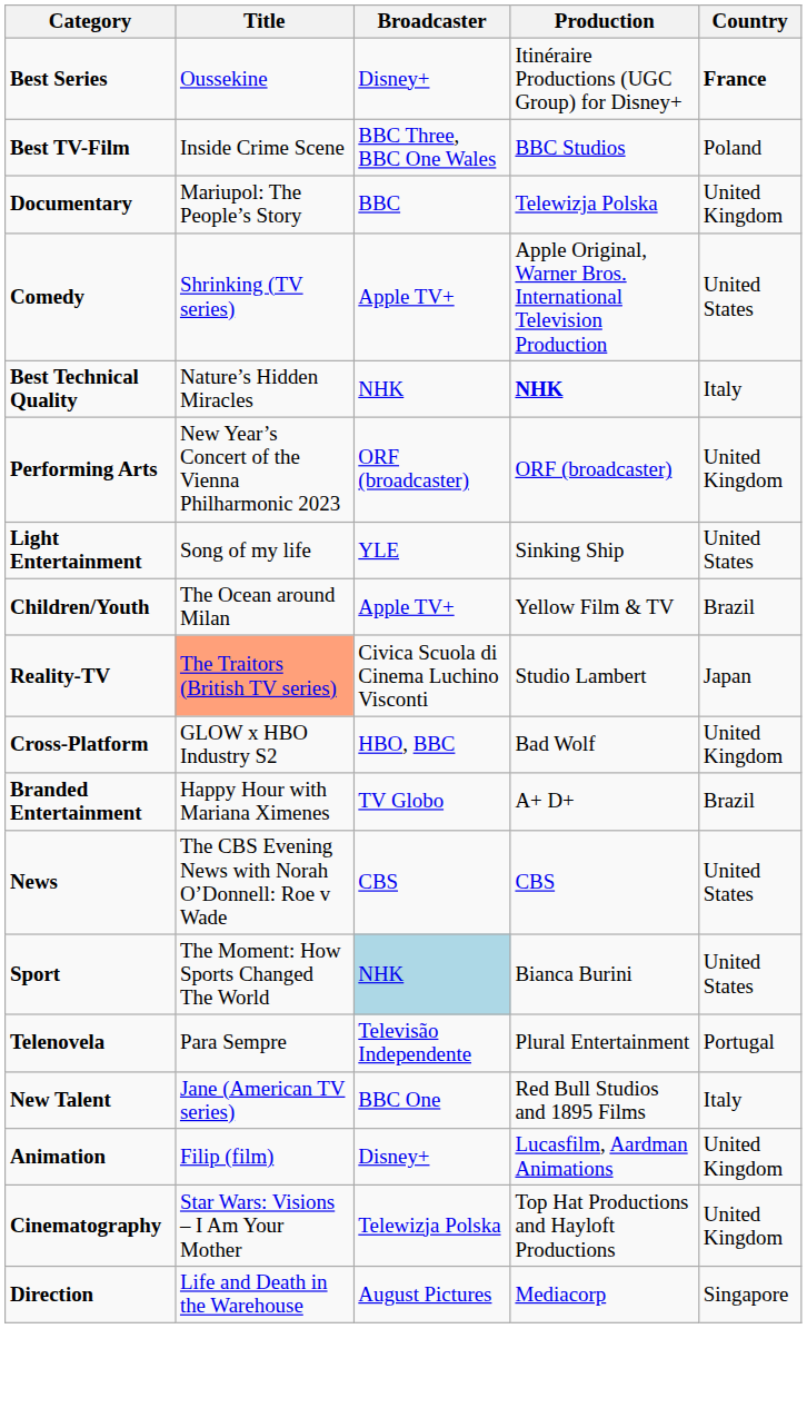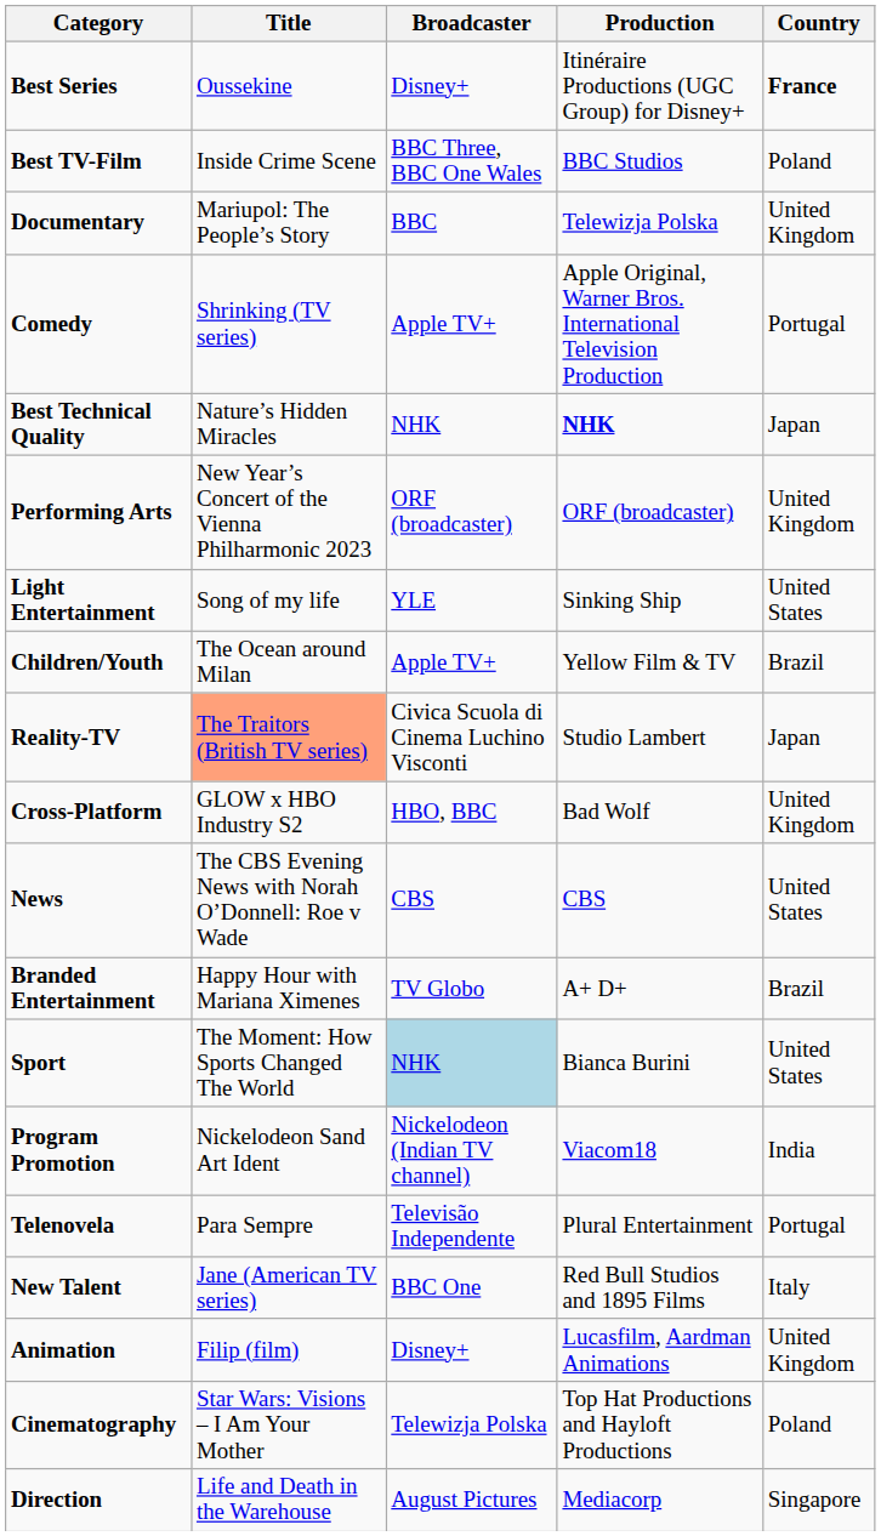Comedy | Country: United States -> Portugal
Best Technical Quality | Country: Italy -> Japan
rows swapped: Branded Entertainment <-> News
+ row: Program Promotion | Nickelodeon Sand Art Ident | Nickelodeon (Indian TV channel) | Viacom18 | India
Cinematography | Country: United Kingdom -> Poland
